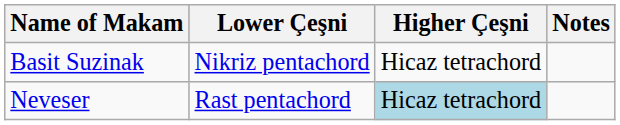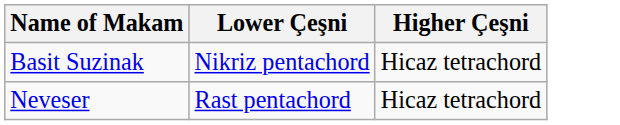- column: Notes
Neveser | Higher Çeşni: lightblue background -> no background
